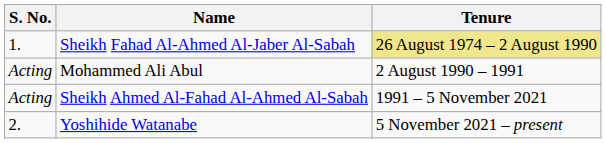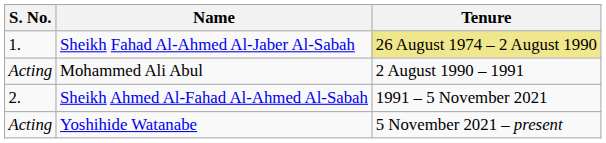Sheikh Ahmed Al-Fahad Al-Ahmed Al-Sabah | S. No.: Acting -> 2.
Yoshihide Watanabe | S. No.: 2. -> Acting
